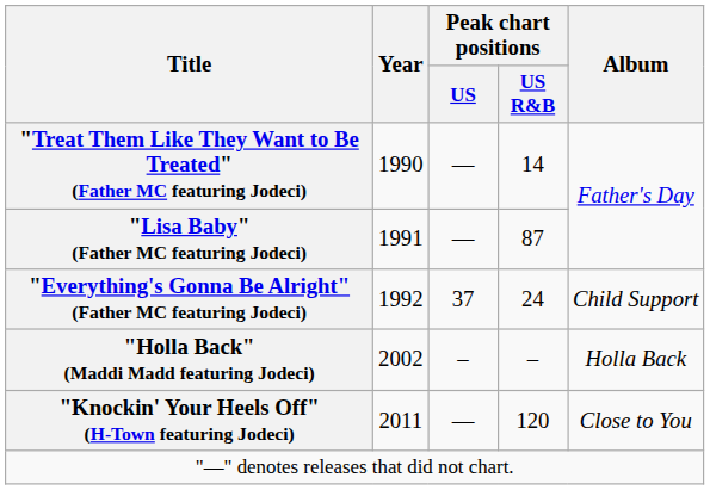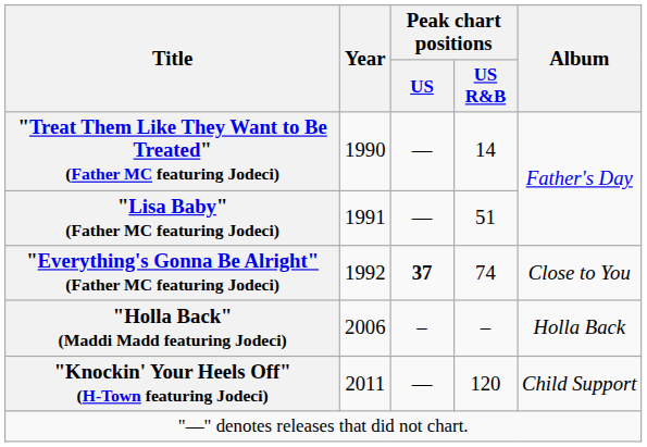"Lisa Baby" (Father MC featuring Jodeci) | Peak chart positions / US R&B: 87 -> 51
"Everything's Gonna Be Alright" (Father MC featuring Jodeci) | Peak chart positions / US: normal -> bold
"Everything's Gonna Be Alright" (Father MC featuring Jodeci) | Peak chart positions / US R&B: 24 -> 74
"Everything's Gonna Be Alright" (Father MC featuring Jodeci) | Album: Child Support -> Close to You
"Holla Back" (Maddi Madd featuring Jodeci) | Year: 2002 -> 2006
"Knockin' Your Heels Off" (H-Town featuring Jodeci) | Album: Close to You -> Child Support
